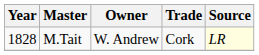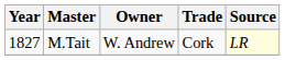M.Tait | Year: 1828 -> 1827
